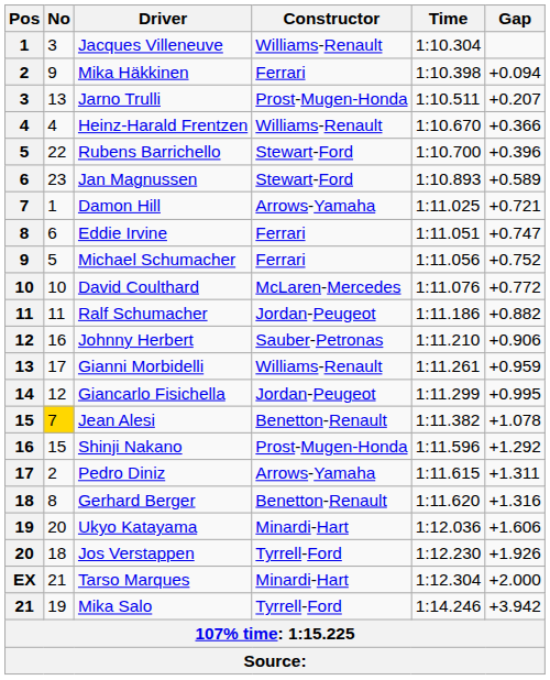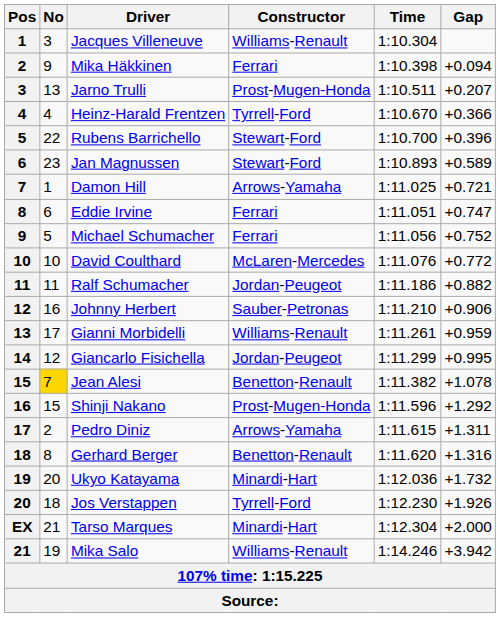Heinz-Harald Frentzen | Constructor: Williams-Renault -> Tyrrell-Ford
Ukyo Katayama | Gap: +1.606 -> +1.732
Mika Salo | Constructor: Tyrrell-Ford -> Williams-Renault
